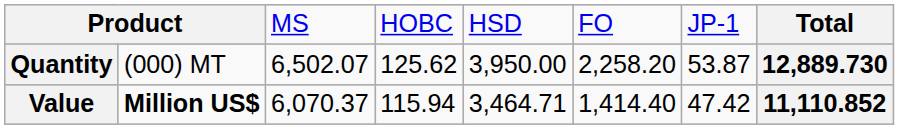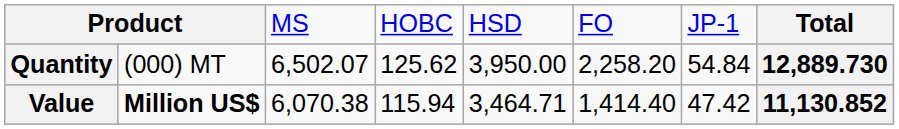Quantity | column 7: 53.87 -> 54.84
Value | column 3: 6,070.37 -> 6,070.38
Value | column 8: 11,110.852 -> 11,130.852
